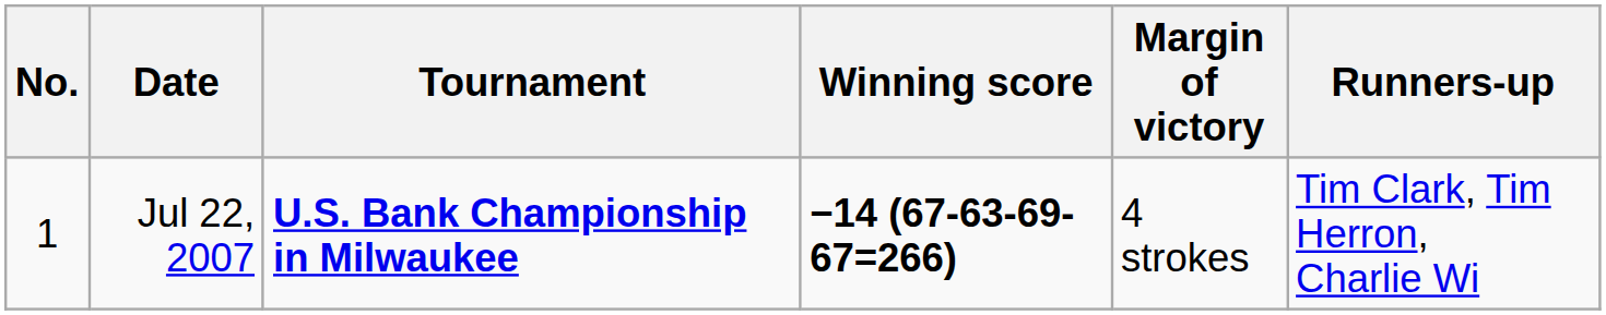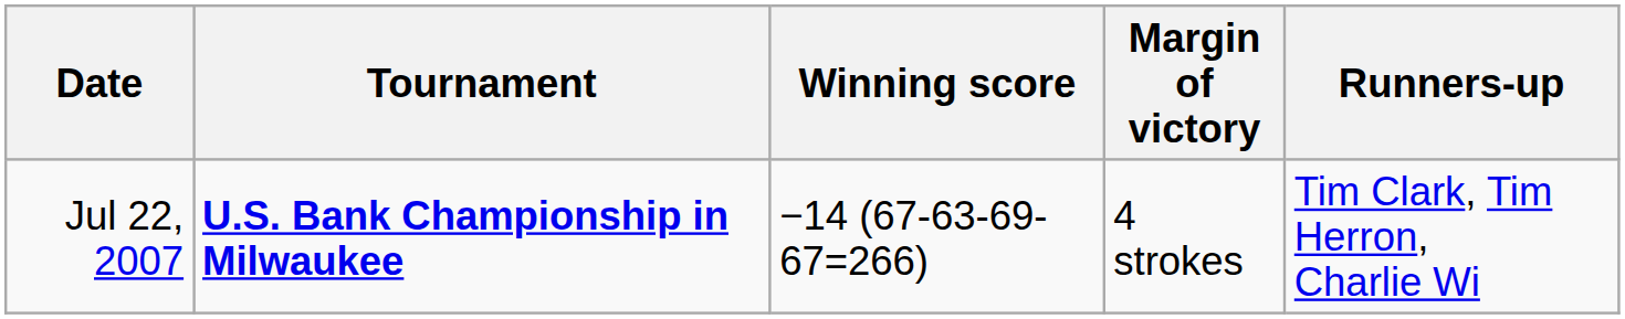- column: No. | 1
Jul 22, 2007 | Winning score: bold -> normal
